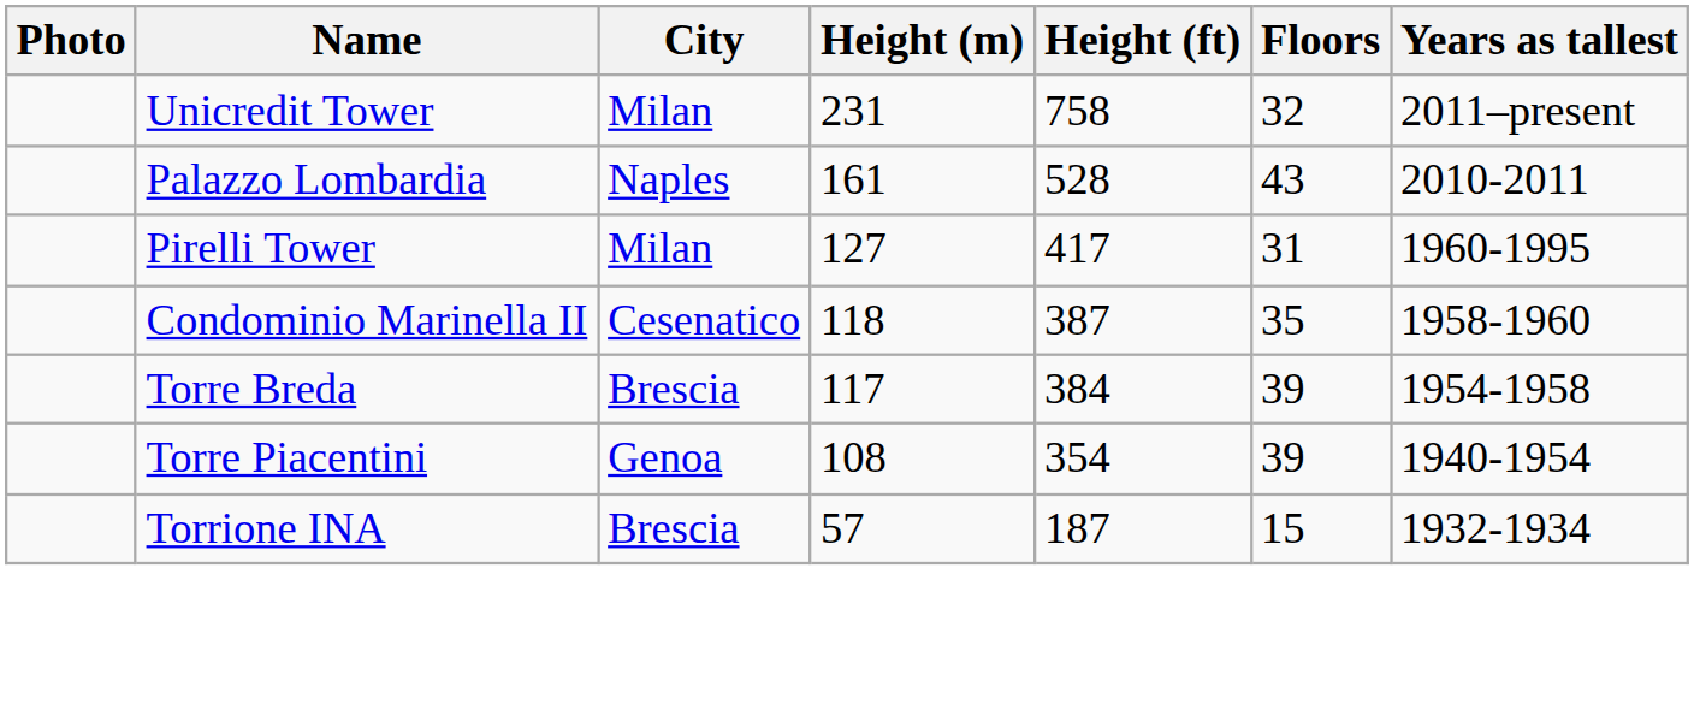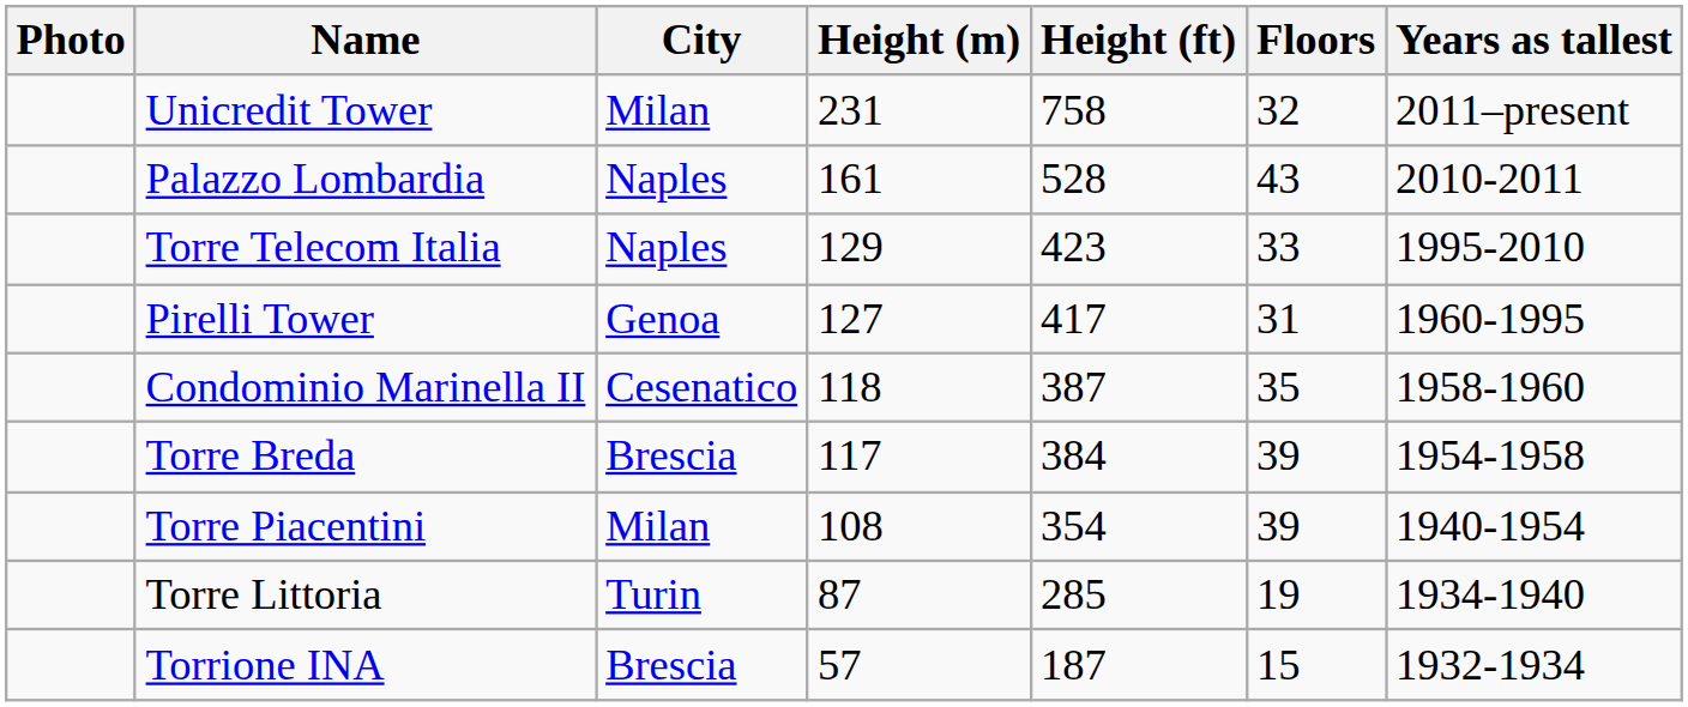+ row: Torre Telecom Italia | Naples | 129 | 423 | 33 | 1995-2010
Pirelli Tower | City: Milan -> Genoa
Torre Piacentini | City: Genoa -> Milan
+ row: Torre Littoria | Turin | 87 | 285 | 19 | 1934-1940
